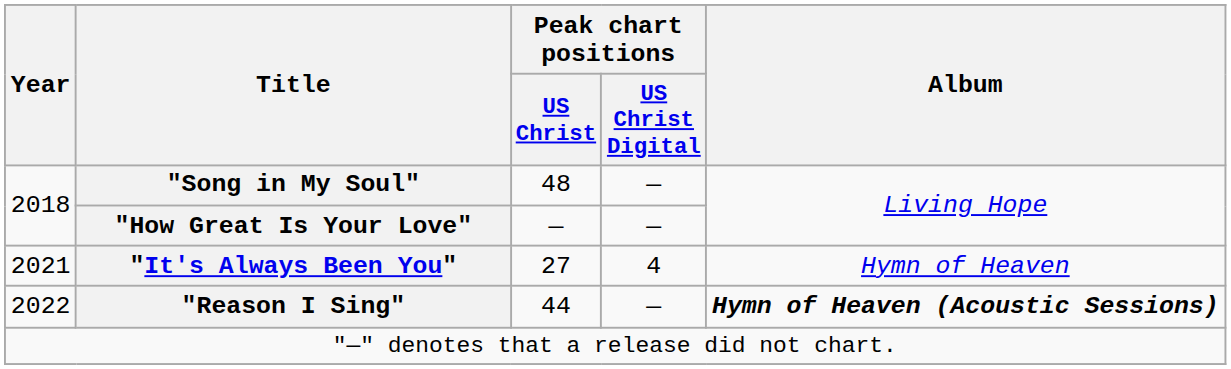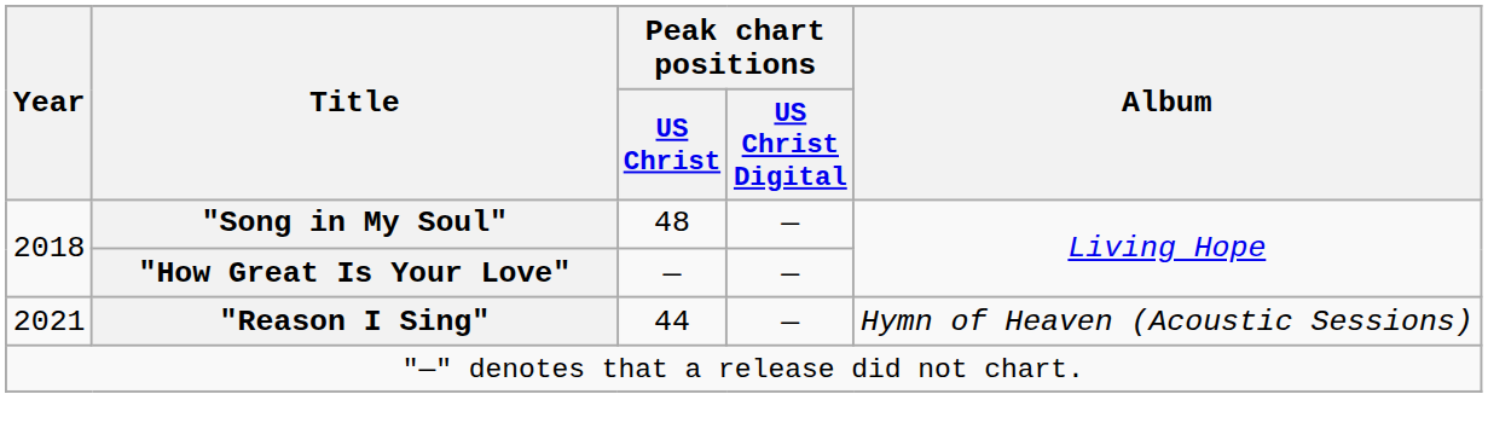- row: 2021 | "It's Always Been You" | 27 | 4 | Hymn of Heaven
"Reason I Sing" | Year: 2022 -> 2021
"Reason I Sing" | Album: bold -> normal
